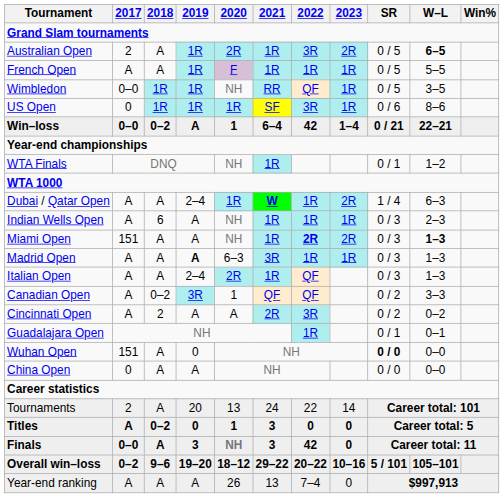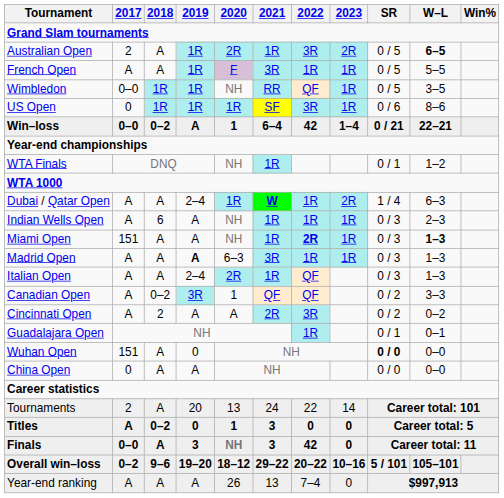French Open | 2021: 1R -> 3R
Miami Open | 2023: 2R -> 1R
